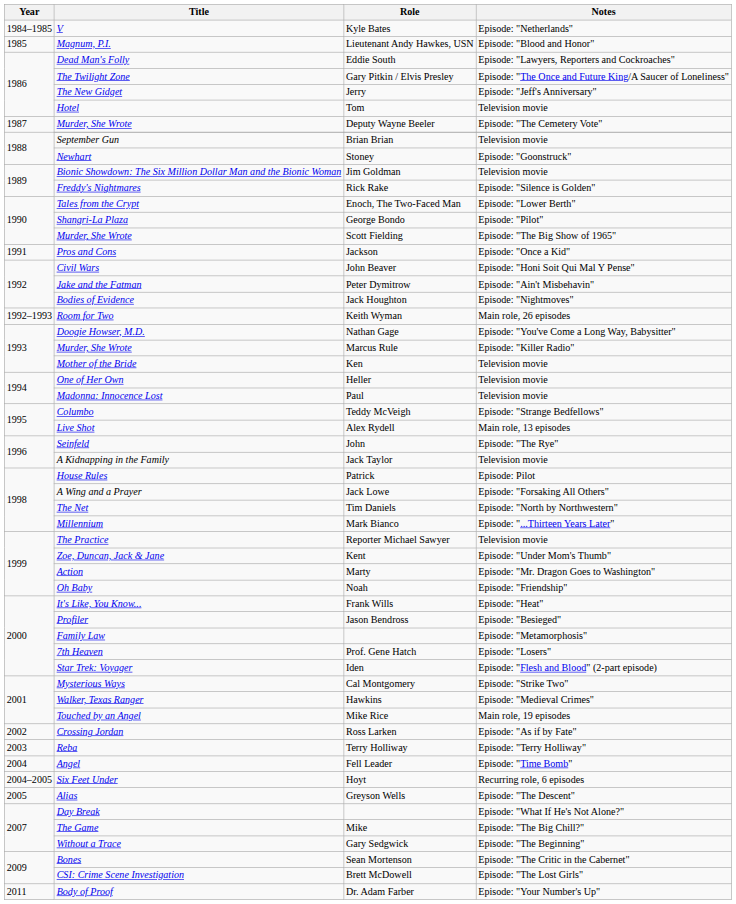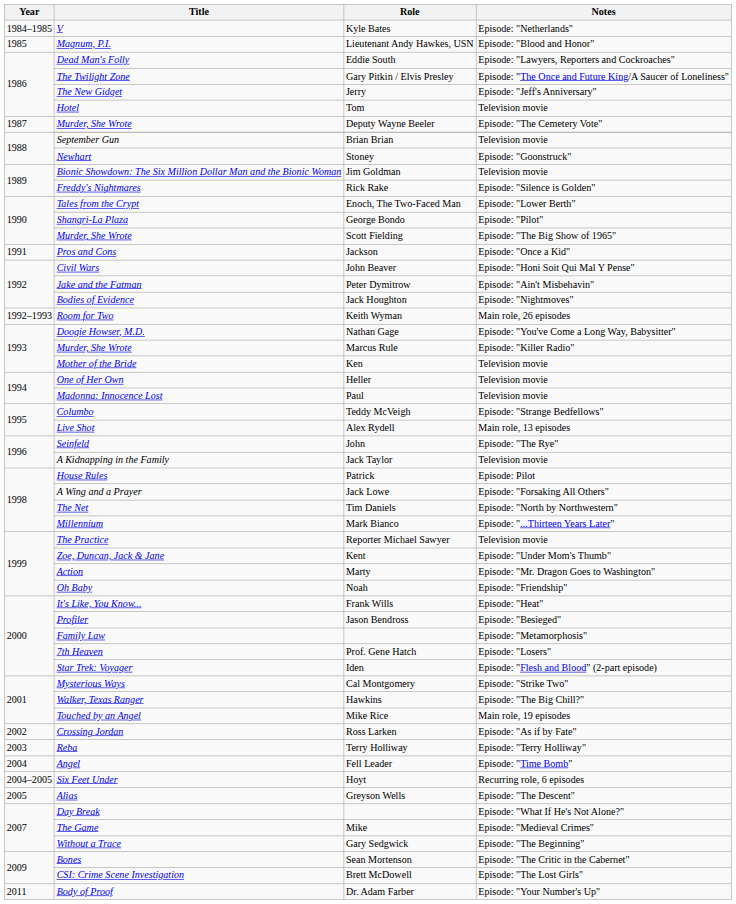Walker, Texas Ranger | Notes: Episode: "Medieval Crimes" -> Episode: "The Big Chill?"
The Game | Notes: Episode: "The Big Chill?" -> Episode: "Medieval Crimes"
